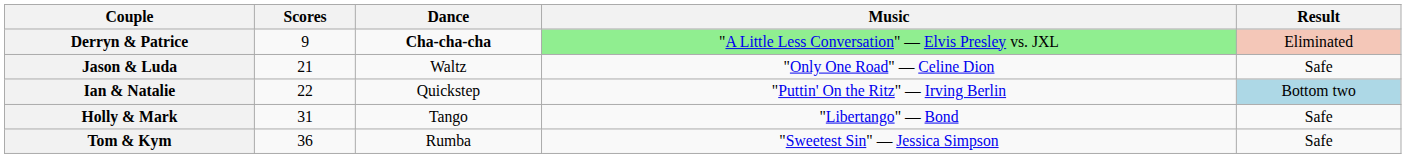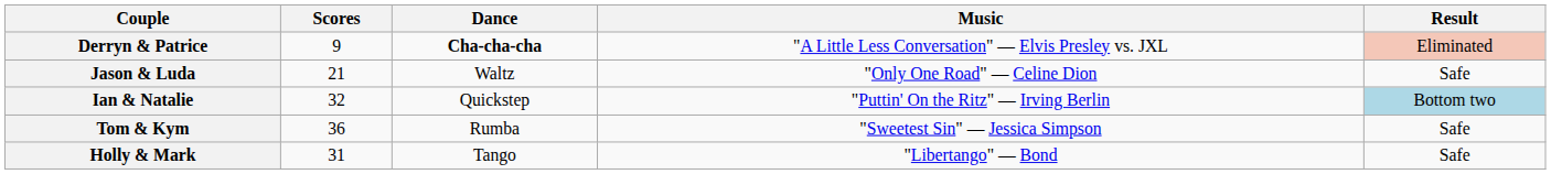Derryn & Patrice | Music: lightgreen background -> no background
Ian & Natalie | Scores: 22 -> 32
rows swapped: Tom & Kym <-> Holly & Mark
